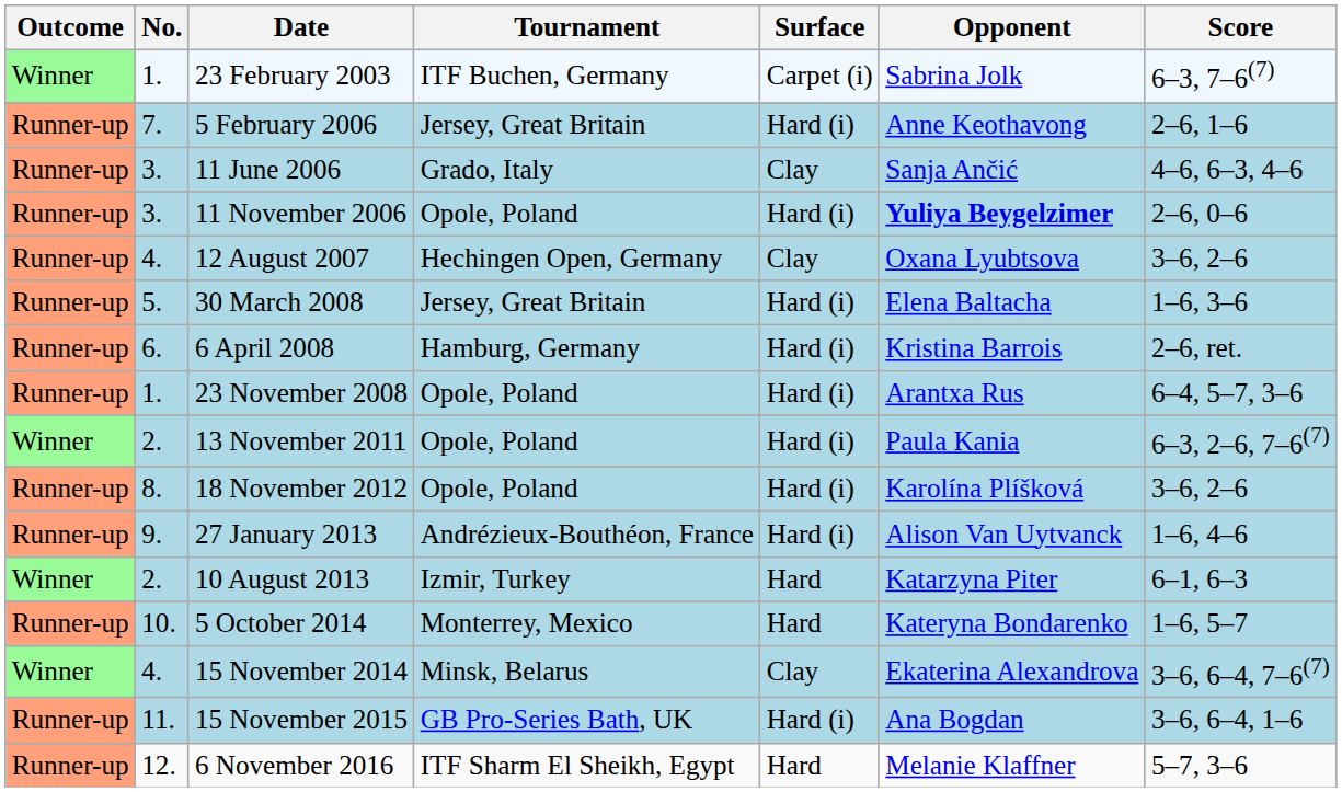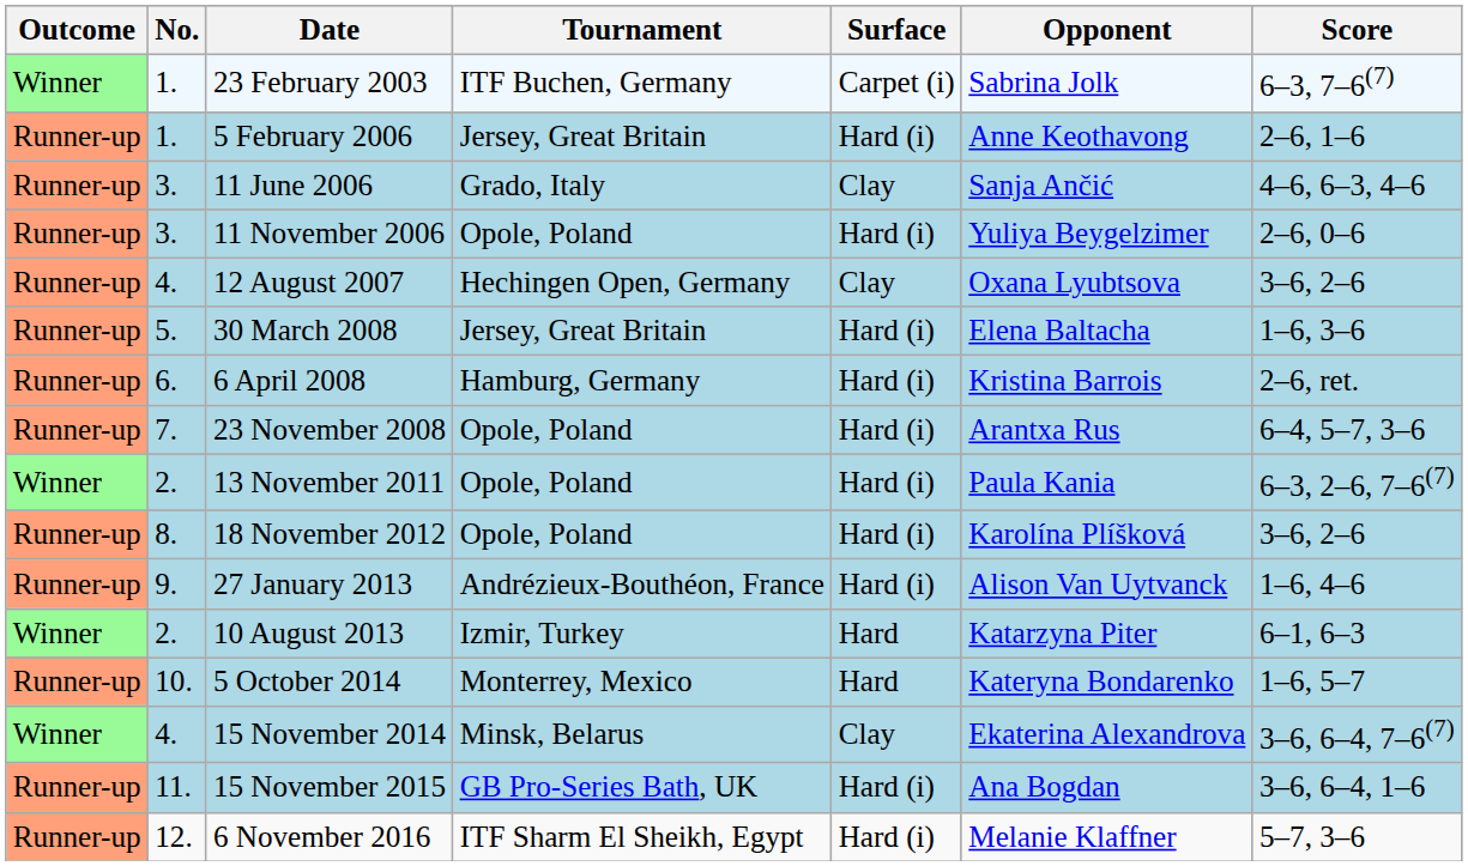5 February 2006 | No.: 7. -> 1.
11 November 2006 | Opponent: bold -> normal
23 November 2008 | No.: 1. -> 7.
6 November 2016 | Surface: Hard -> Hard (i)
